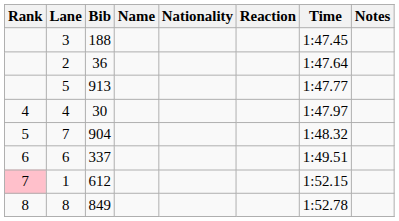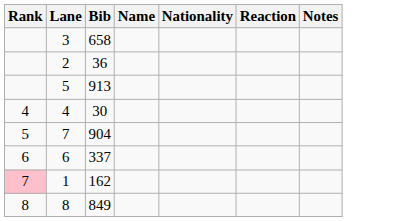- column: Time | 1:47.45 | 1:47.64 | 1:47.77 | 1:47.97 | 1:48.32 | 1:49.51 | 1:52.15 | 1:52.78
3 | Bib: 188 -> 658
1 | Bib: 612 -> 162
